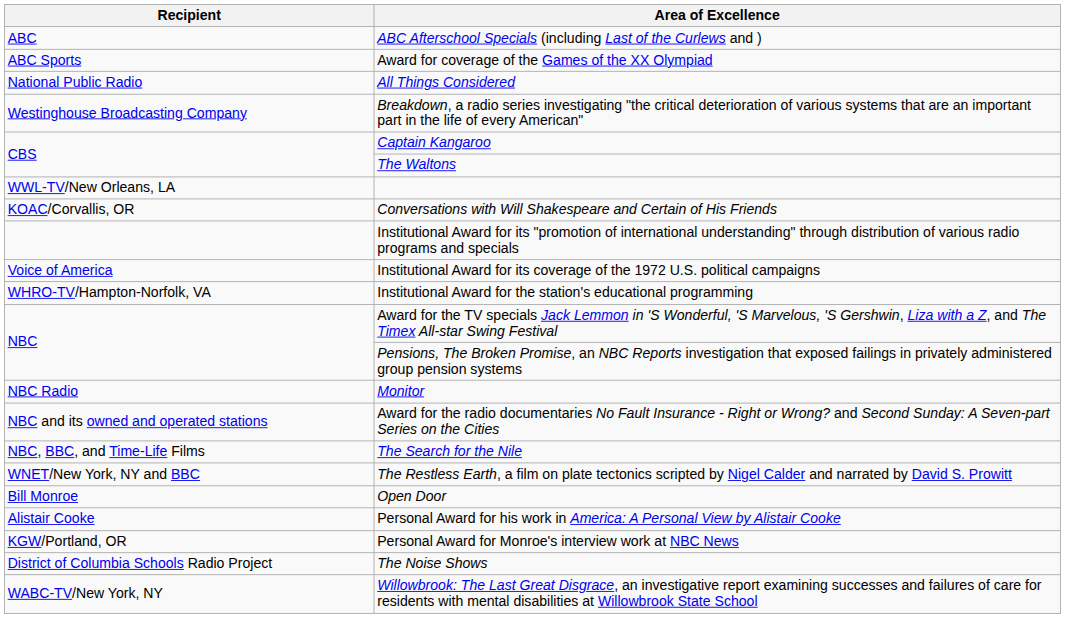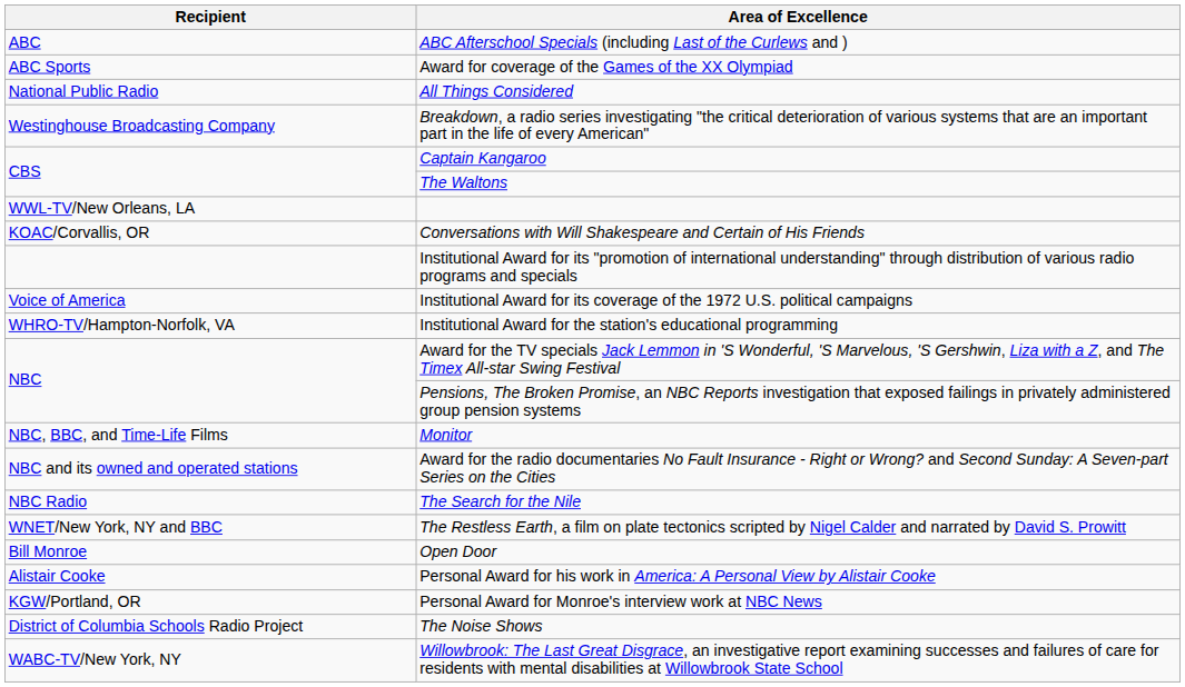Monitor | Recipient: NBC Radio -> NBC, BBC, and Time-Life Films
The Search for the Nile | Recipient: NBC, BBC, and Time-Life Films -> NBC Radio
